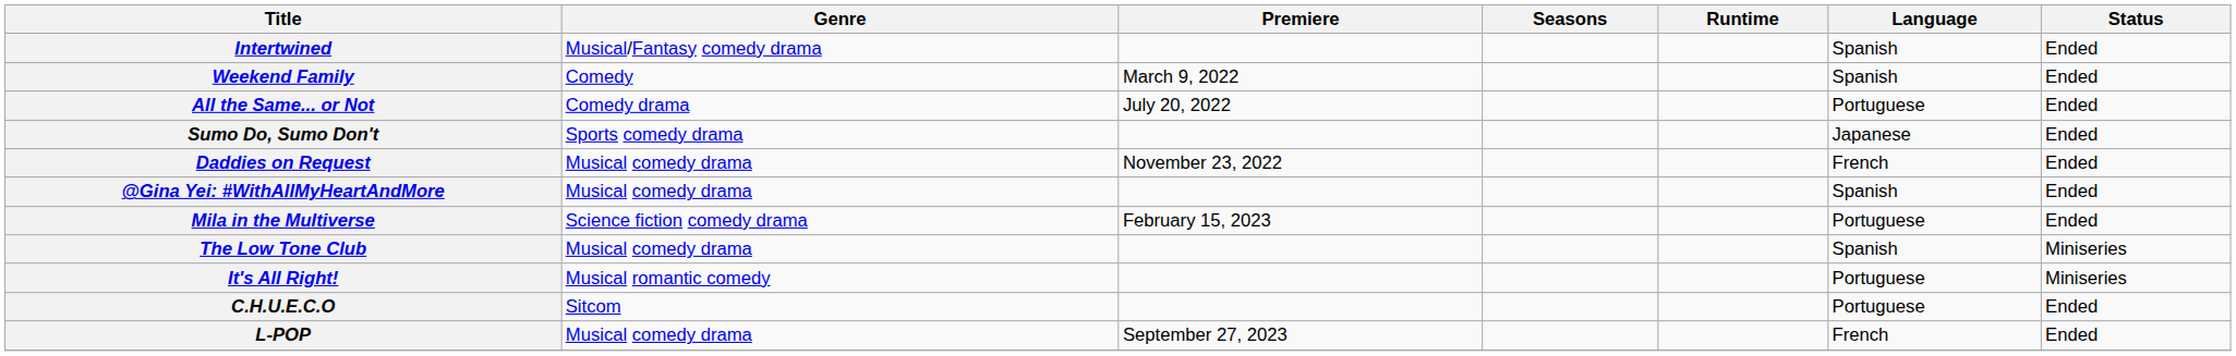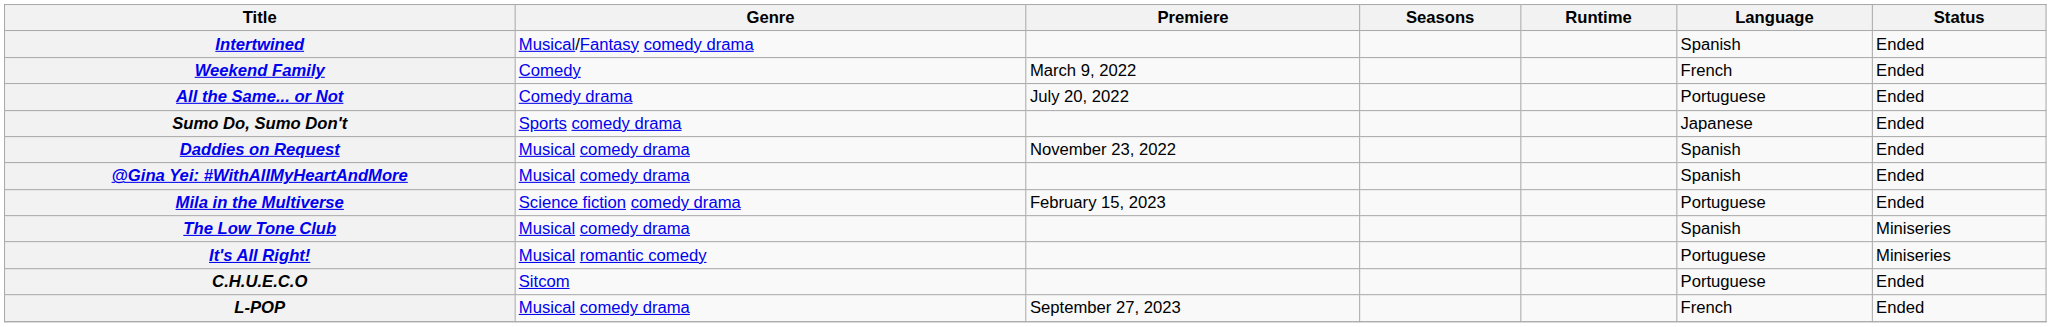Weekend Family | Language: Spanish -> French
Daddies on Request | Language: French -> Spanish
